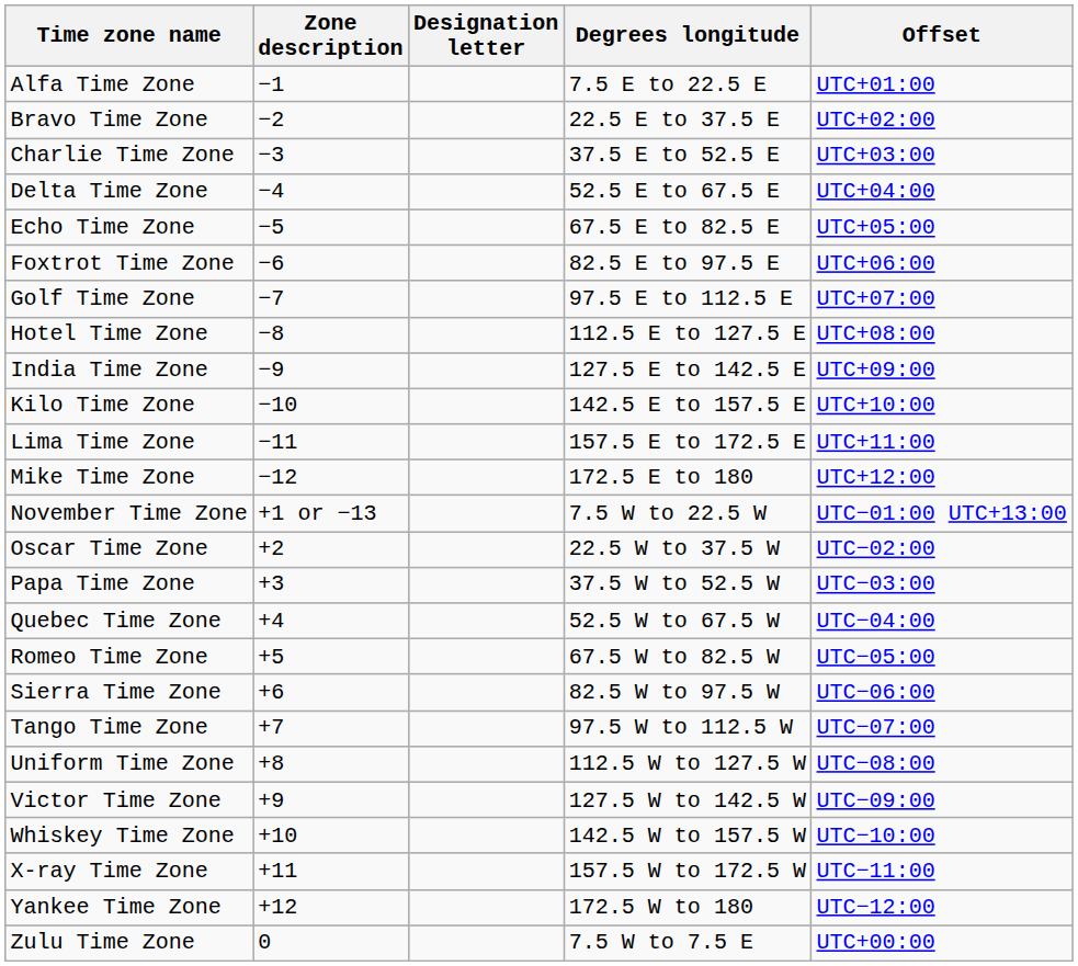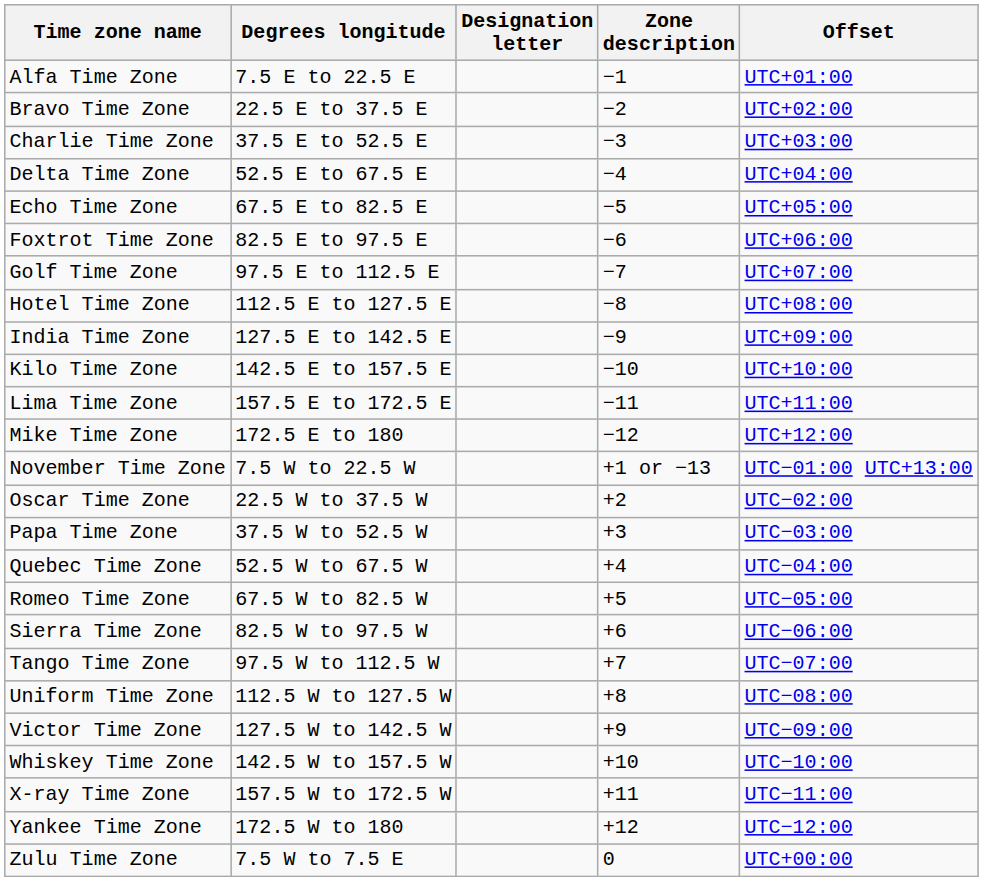columns swapped: Degrees longitude <-> Zone description
